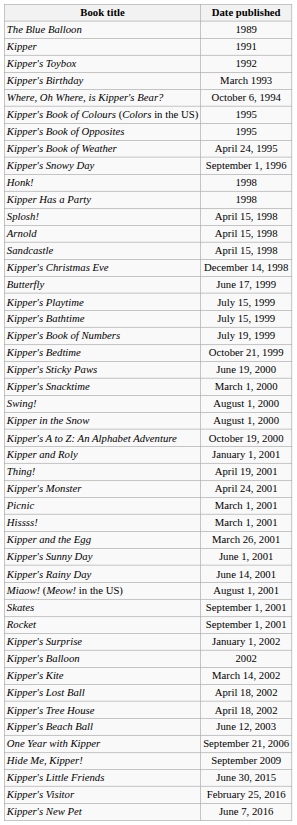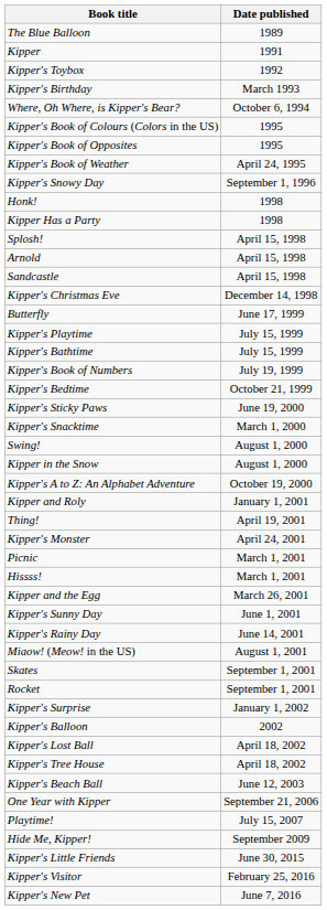- row: Kipper's Kite | March 14, 2002
+ row: Playtime! | July 15, 2007
